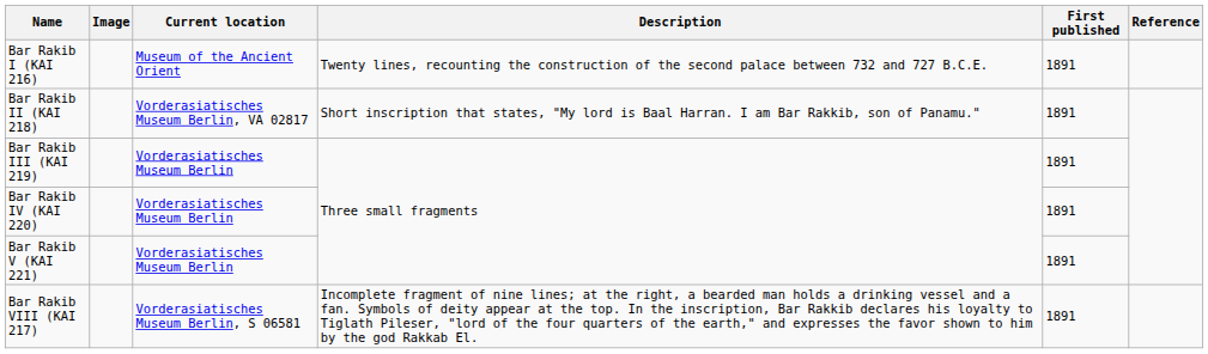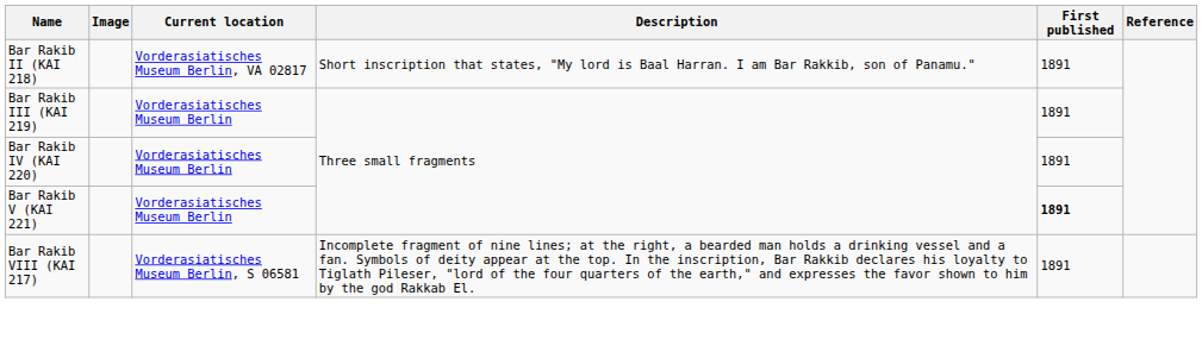- row: Bar Rakib I (KAI 216) | Museum of the Ancient Orient | Twenty lines, recounting the construction of the second palace between 732 and 727 B.C.E. | 1891
Bar Rakib V (KAI 221) | First published: normal -> bold
